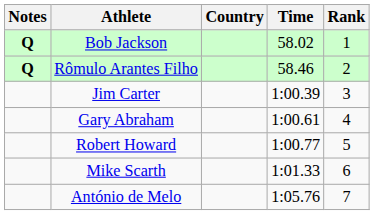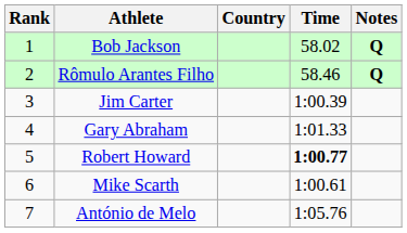columns swapped: Rank <-> Notes
Gary Abraham | Time: 1:00.61 -> 1:01.33
Robert Howard | Time: normal -> bold
Mike Scarth | Time: 1:01.33 -> 1:00.61
